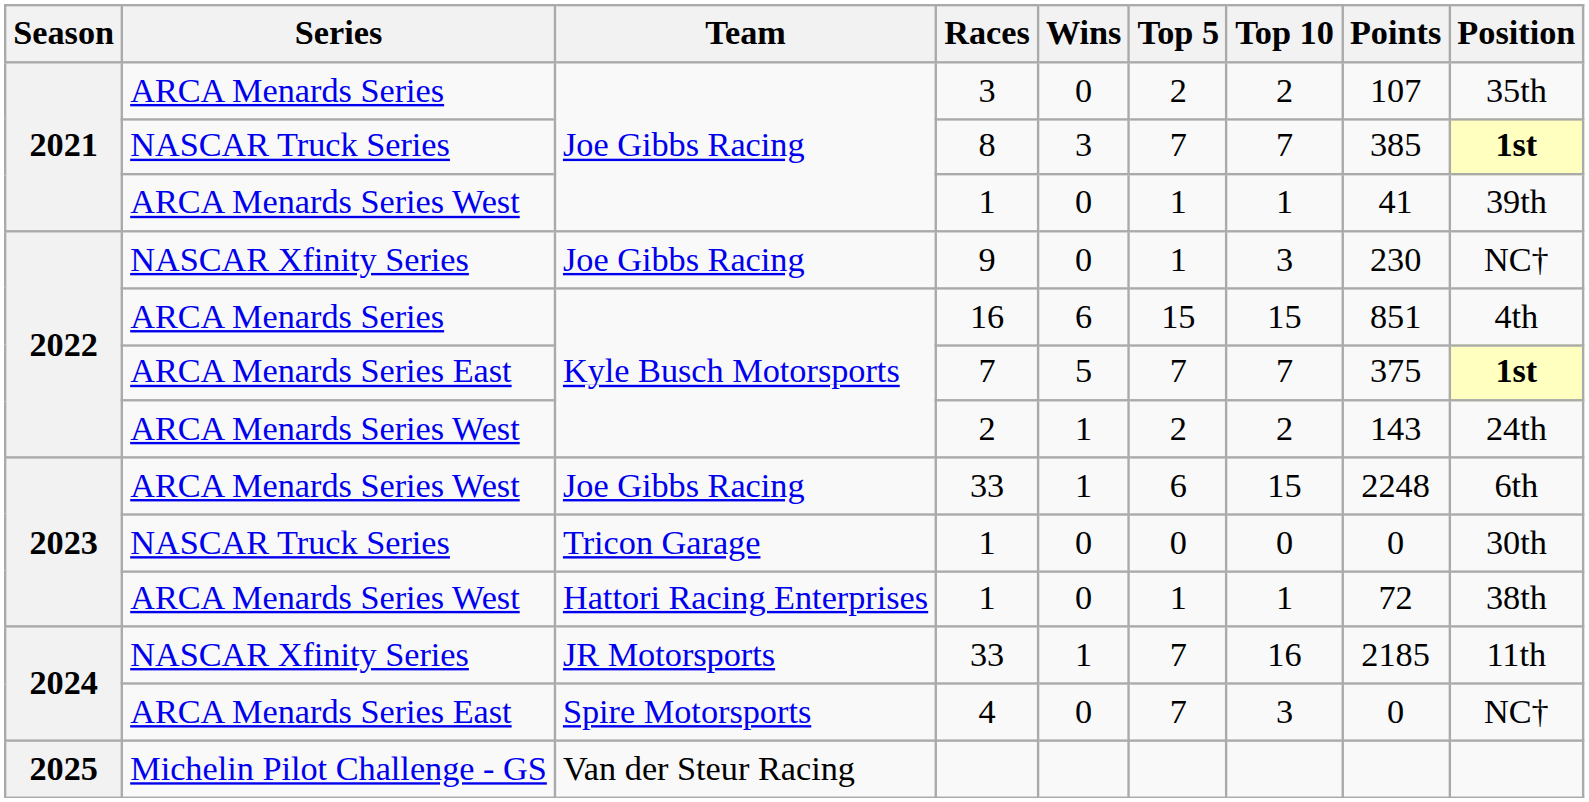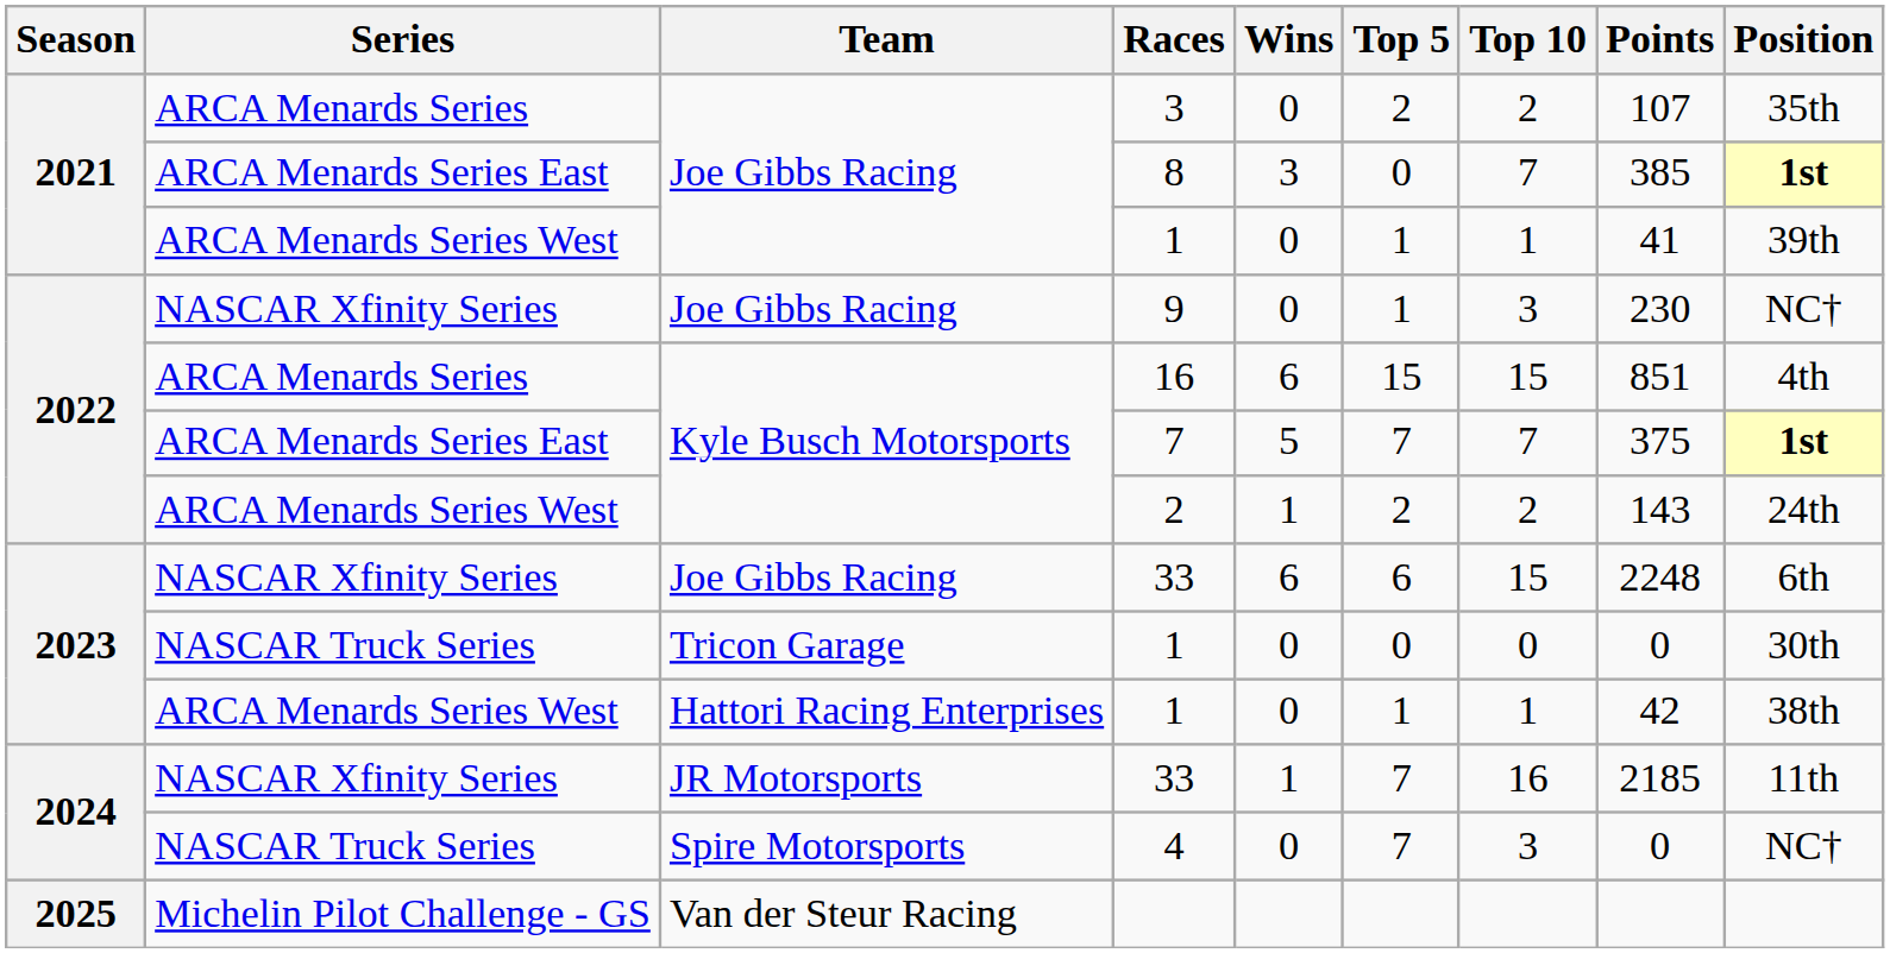8 | Series: NASCAR Truck Series -> ARCA Menards Series East
8 | Top 5: 7 -> 0
Joe Gibbs Racing / 33 | Series: ARCA Menards Series West -> NASCAR Xfinity Series
Joe Gibbs Racing / 33 | Wins: 1 -> 6
Hattori Racing Enterprises / 1 | Points: 72 -> 42
4 | Series: ARCA Menards Series East -> NASCAR Truck Series
